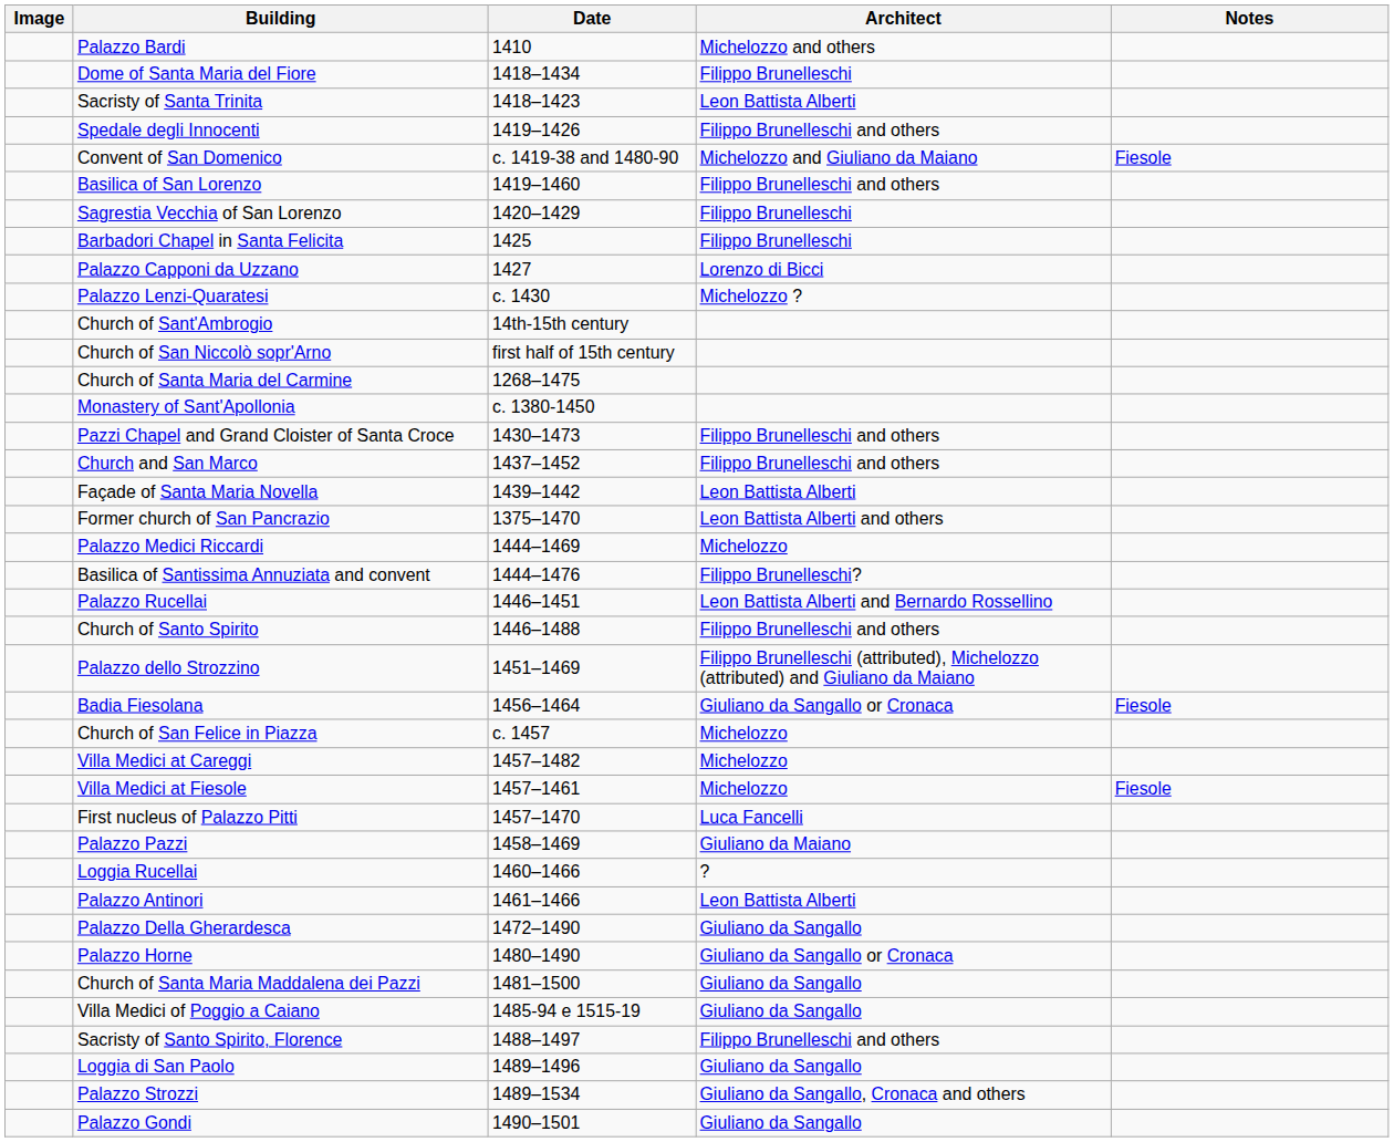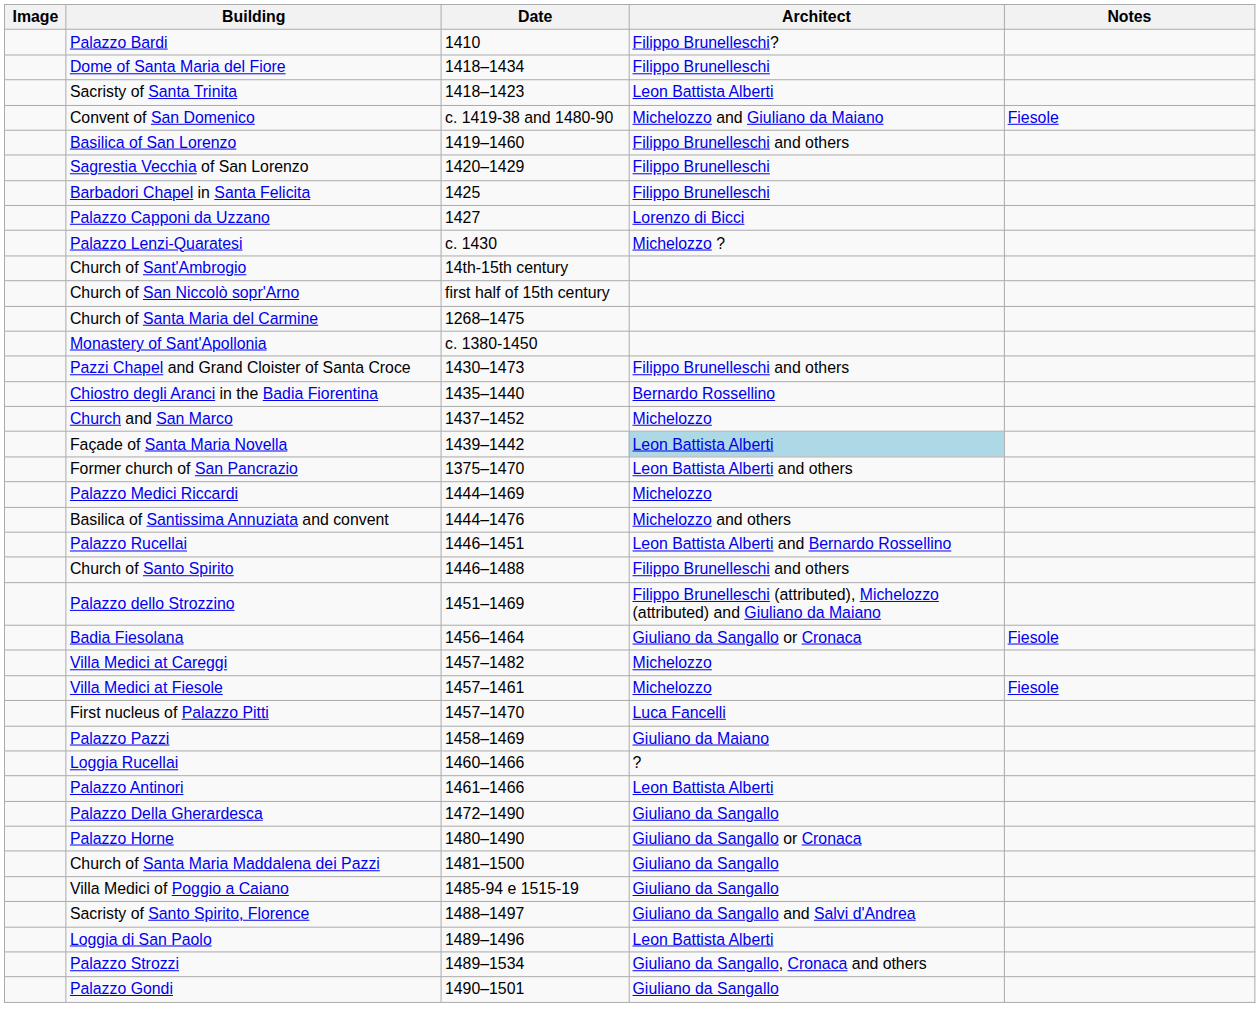Palazzo Bardi | Architect: Michelozzo and others -> Filippo Brunelleschi?
- row: Spedale degli Innocenti | 1419–1426 | Filippo Brunelleschi and others
+ row: Chiostro degli Aranci in the Badia Fiorentina | 1435–1440 | Bernardo Rossellino
Church and San Marco | Architect: Filippo Brunelleschi and others -> Michelozzo
Façade of Santa Maria Novella | Architect: no background -> lightblue background
Basilica of Santissima Annuziata and convent | Architect: Filippo Brunelleschi? -> Michelozzo and others
- row: Church of San Felice in Piazza | c. 1457 | Michelozzo
Sacristy of Santo Spirito, Florence | Architect: Filippo Brunelleschi and others -> Giuliano da Sangallo and Salvi d'Andrea
Loggia di San Paolo | Architect: Giuliano da Sangallo -> Leon Battista Alberti
